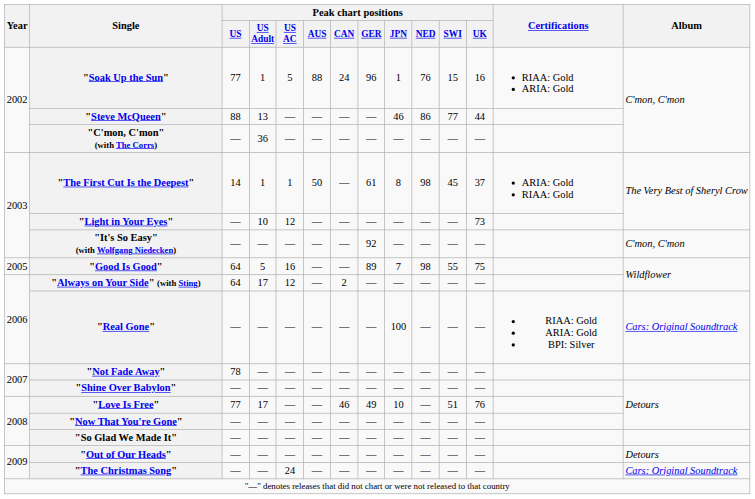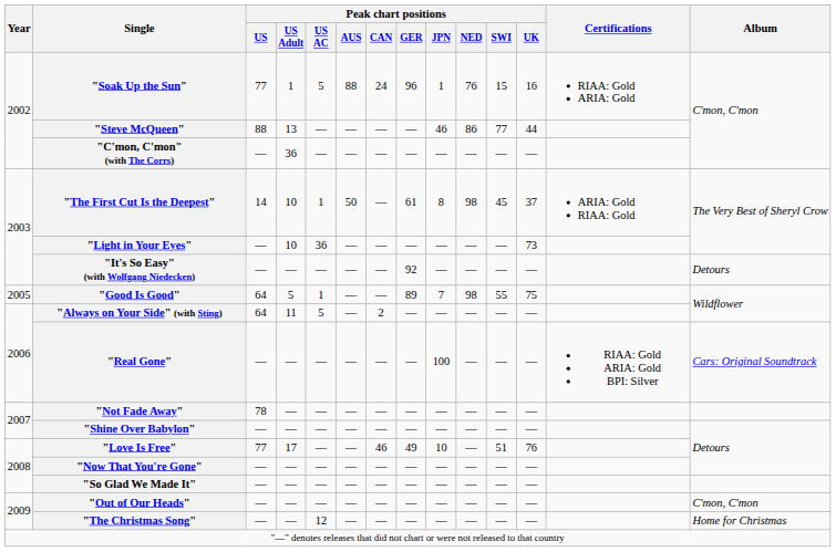"The First Cut Is the Deepest" | Peak chart positions / US Adult: 1 -> 10
"Light in Your Eyes" | Peak chart positions / US AC: 12 -> 36
"It's So Easy" (with Wolfgang Niedecken) | Album: C'mon, C'mon -> Detours
"Good Is Good" | Peak chart positions / US AC: 16 -> 1
"Always on Your Side" (with Sting) | Peak chart positions / US Adult: 17 -> 11
"Always on Your Side" (with Sting) | Peak chart positions / US AC: 12 -> 5
"Out of Our Heads" | Album: Detours -> C'mon, C'mon
"The Christmas Song" | Peak chart positions / US AC: 24 -> 12
"The Christmas Song" | Album: Cars: Original Soundtrack -> Home for Christmas
